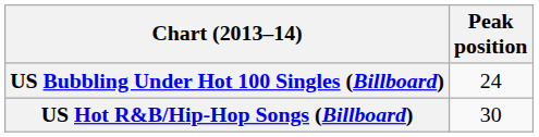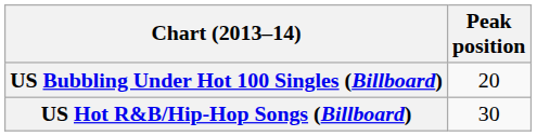US Bubbling Under Hot 100 Singles (Billboard) | Peak position: 24 -> 20
